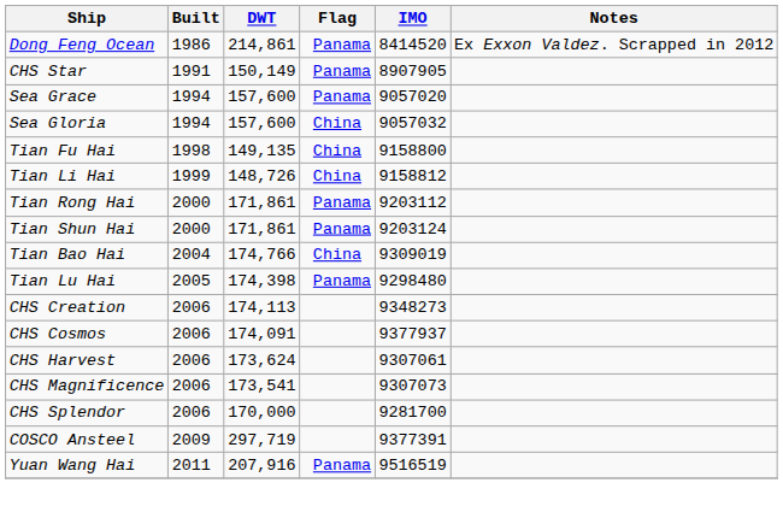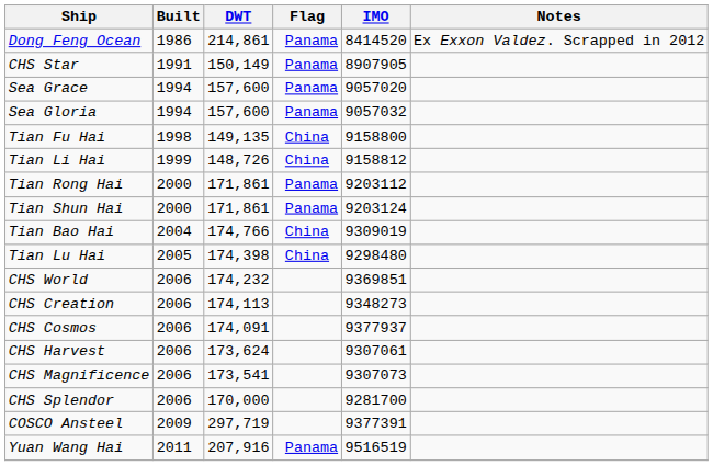Sea Gloria | Flag: China -> Panama
Tian Lu Hai | Flag: Panama -> China
+ row: CHS World | 2006 | 174,232 | 9369851
